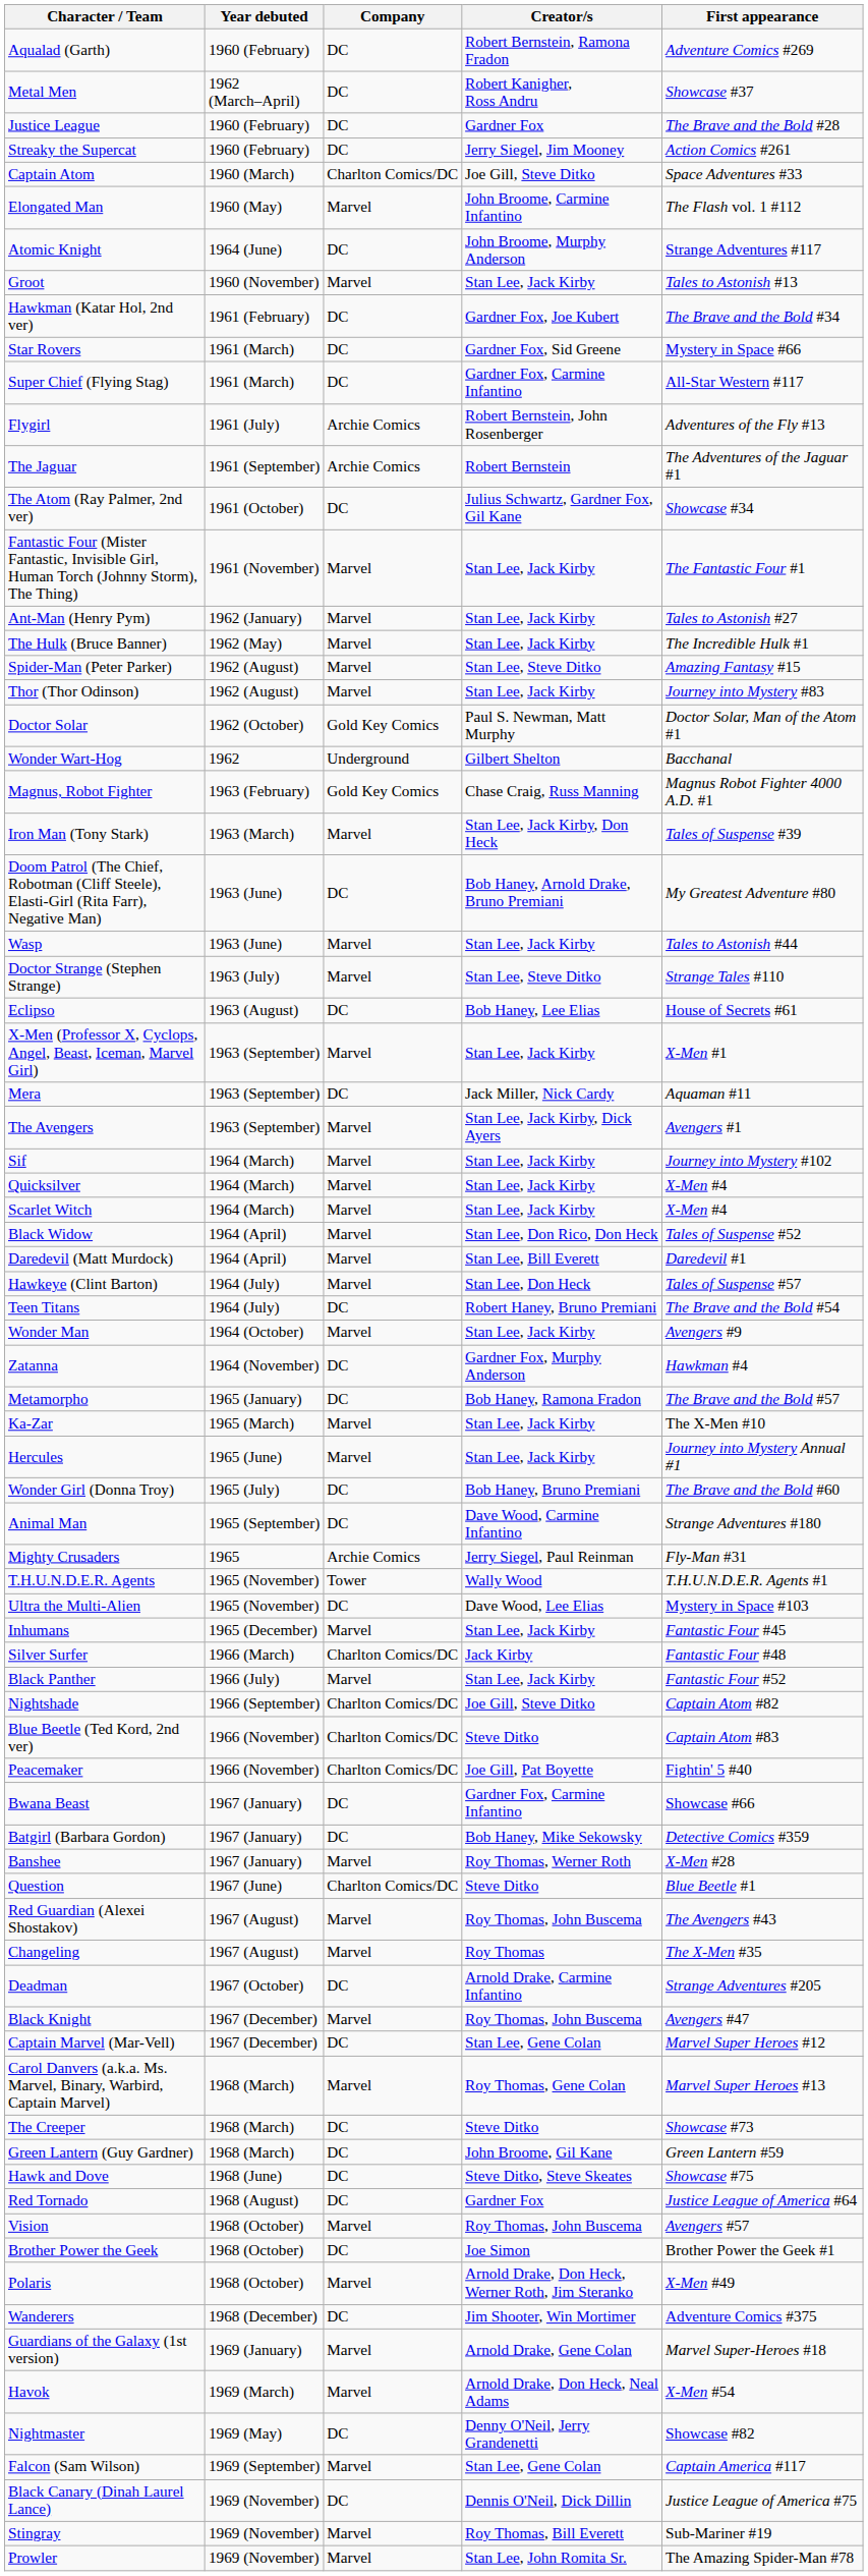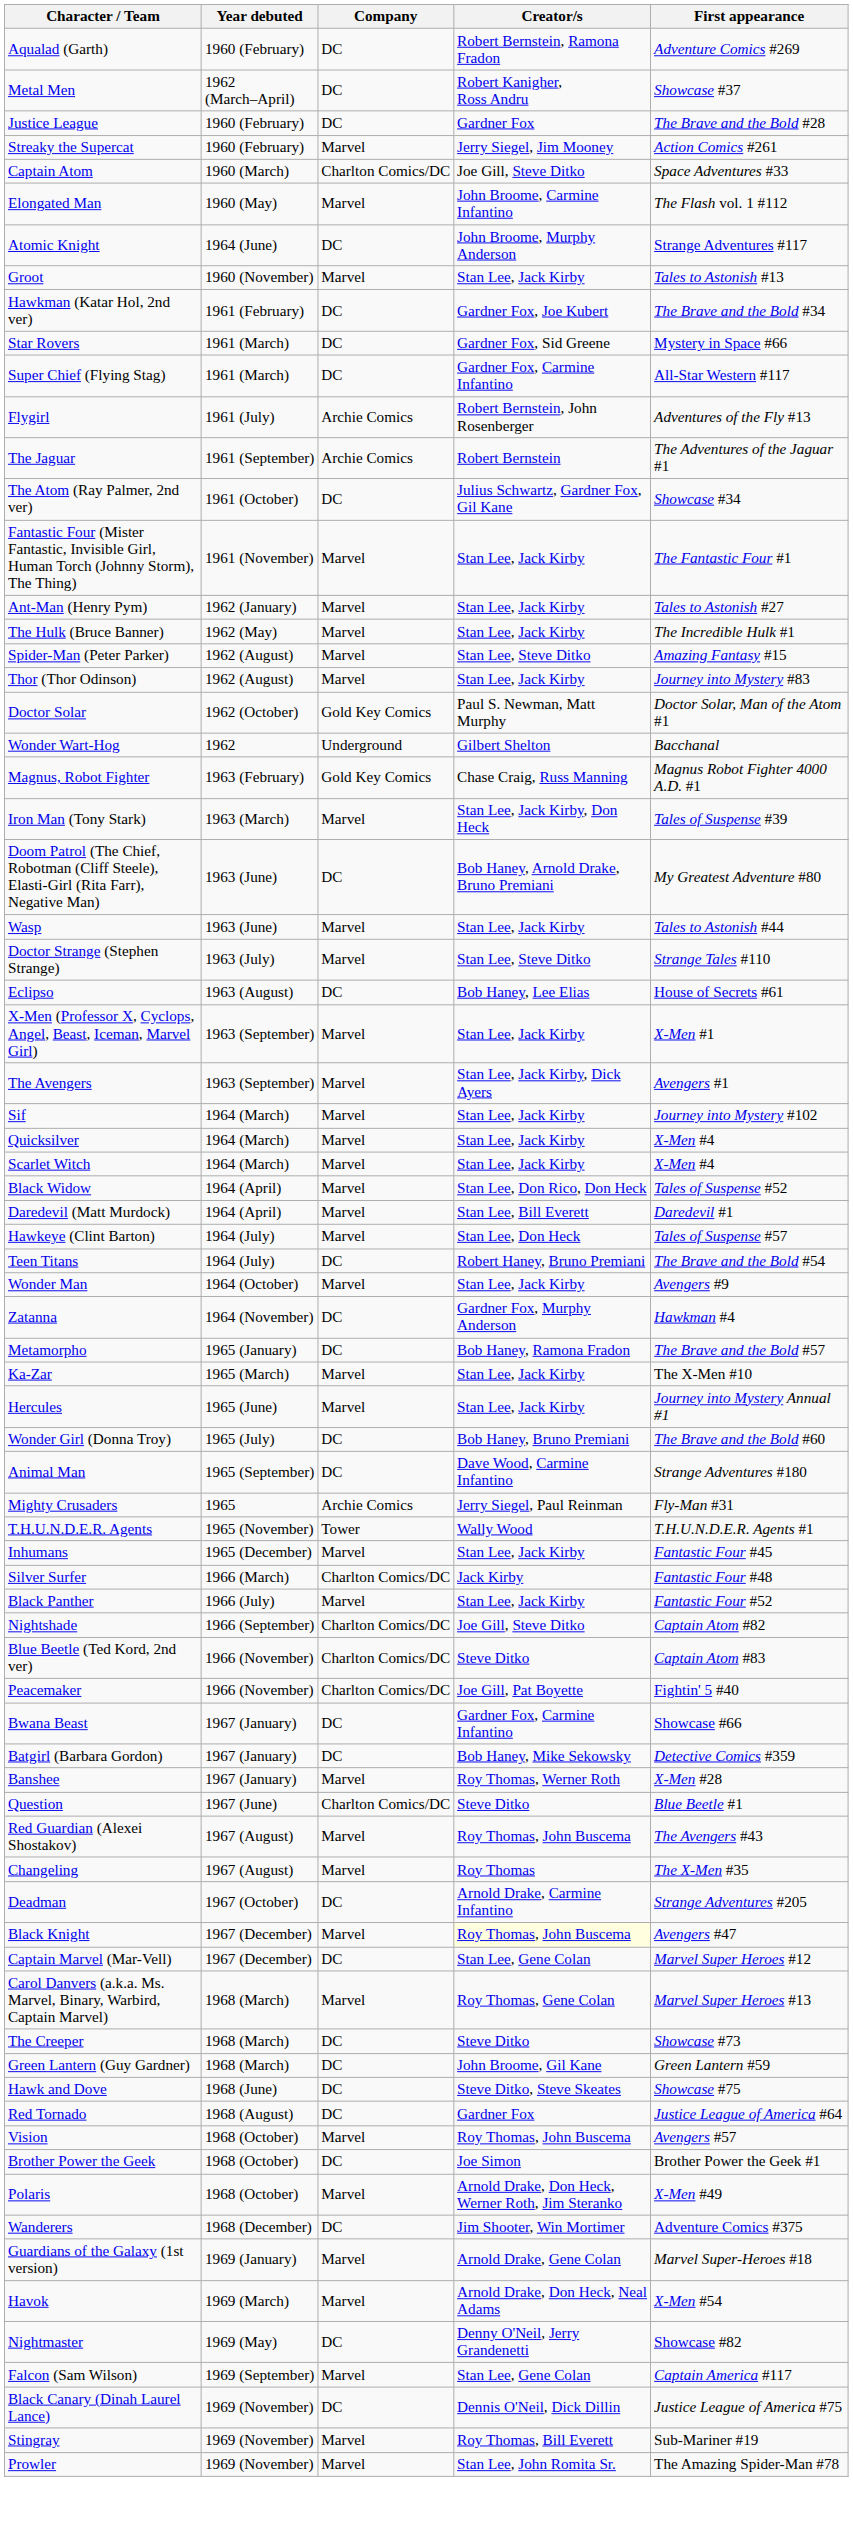Streaky the Supercat | Company: DC -> Marvel
- row: Mera | 1963 (September) | DC | Jack Miller, Nick Cardy | Aquaman #11
- row: Ultra the Multi-Alien | 1965 (November) | DC | Dave Wood, Lee Elias | Mystery in Space #103
Black Knight | Creator/s: no background -> lightyellow background
